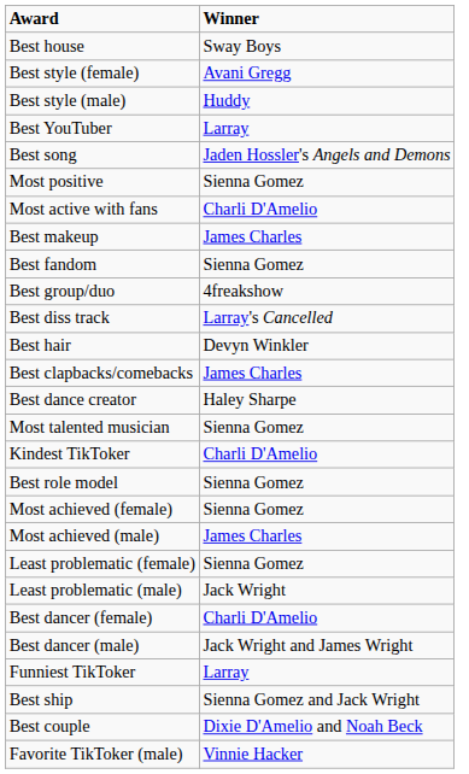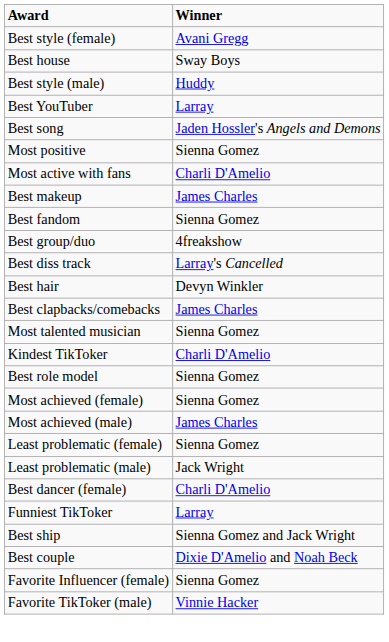rows swapped: Best house <-> Best style (female)
- row: Best dance creator | Haley Sharpe
- row: Best dancer (male) | Jack Wright and James Wright
+ row: Favorite Influencer (female) | Sienna Gomez
